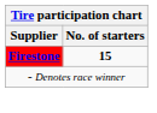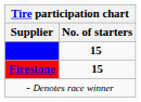+ row: Goodyear | 15
